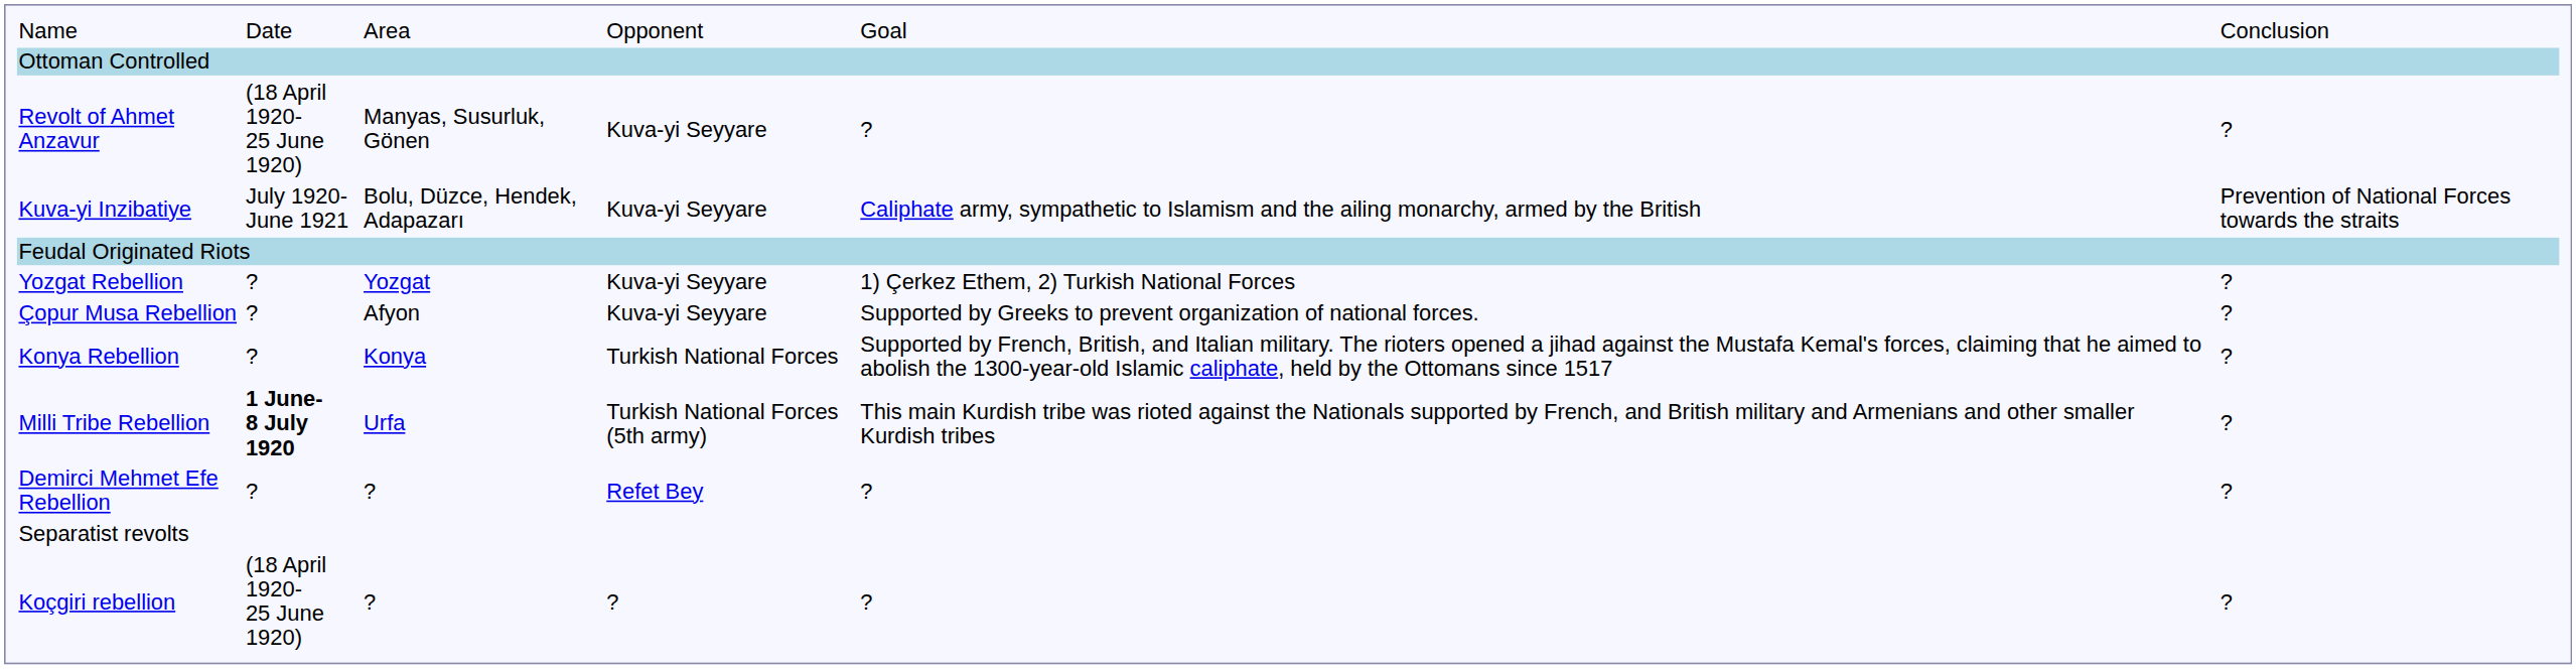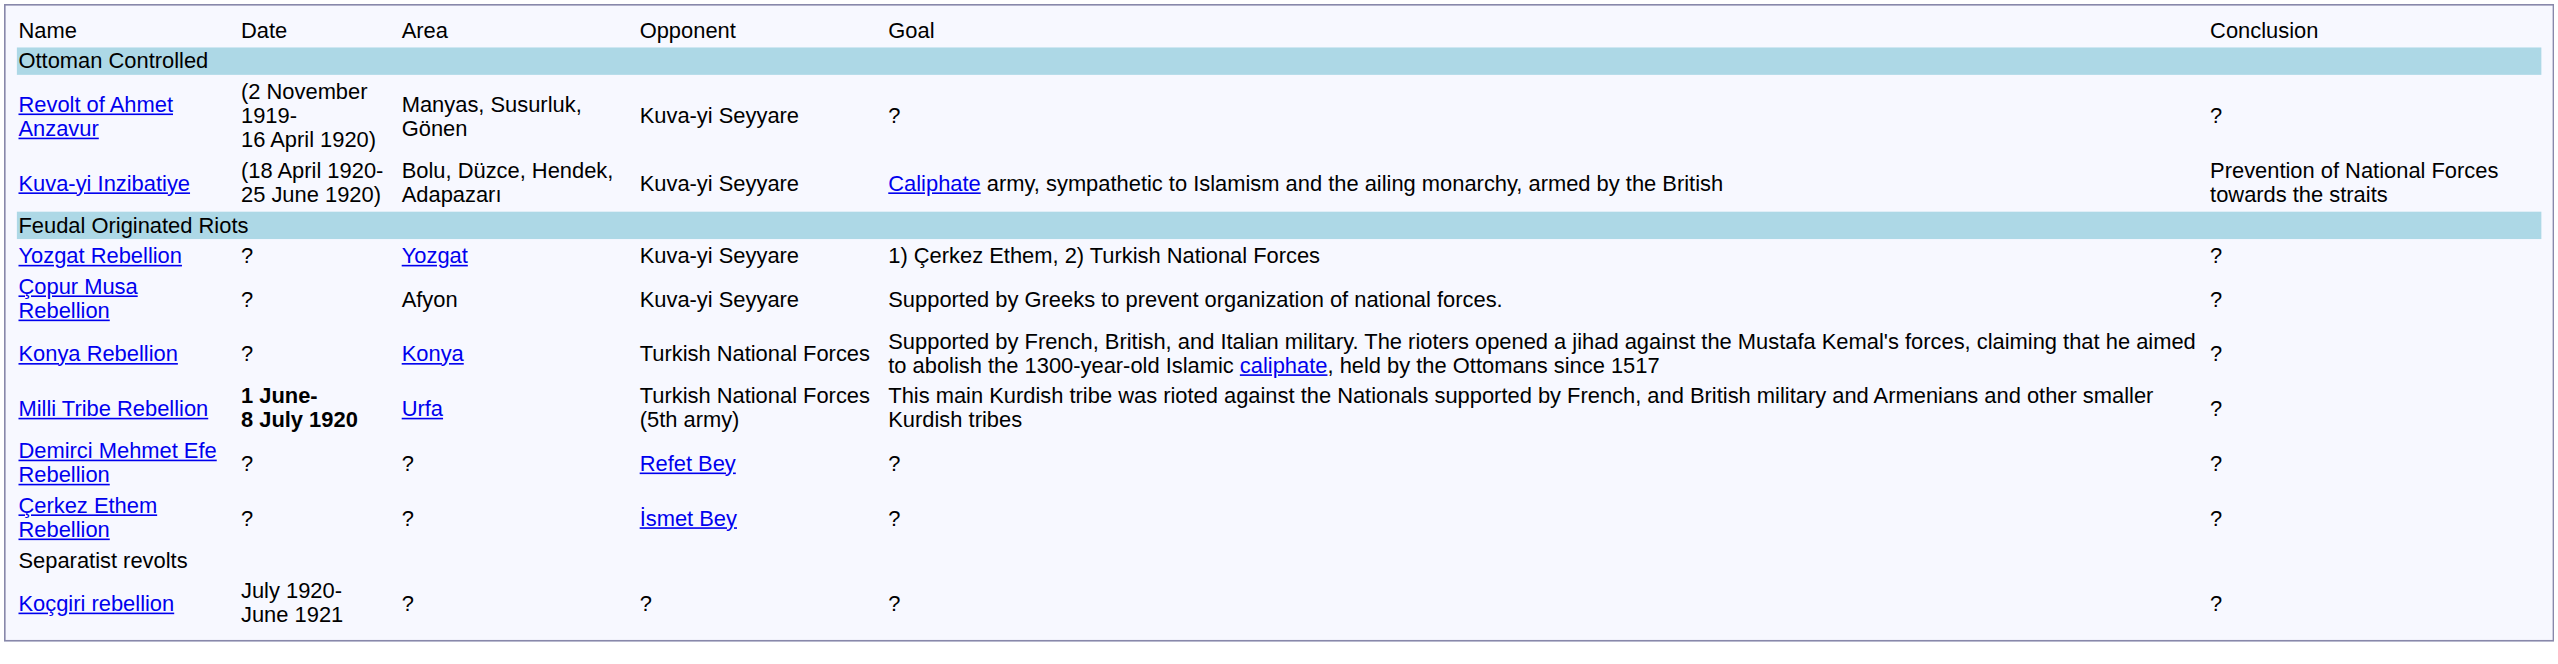Revolt of Ahmet Anzavur | column 2: (18 April 1920- 25 June 1920) -> (2 November 1919- 16 April 1920)
Kuva-yi Inzibatiye | column 2: July 1920- June 1921 -> (18 April 1920- 25 June 1920)
+ row: Çerkez Ethem Rebellion | ? | ? | İsmet Bey | ? | ?
Koçgiri rebellion | column 2: (18 April 1920- 25 June 1920) -> July 1920- June 1921
